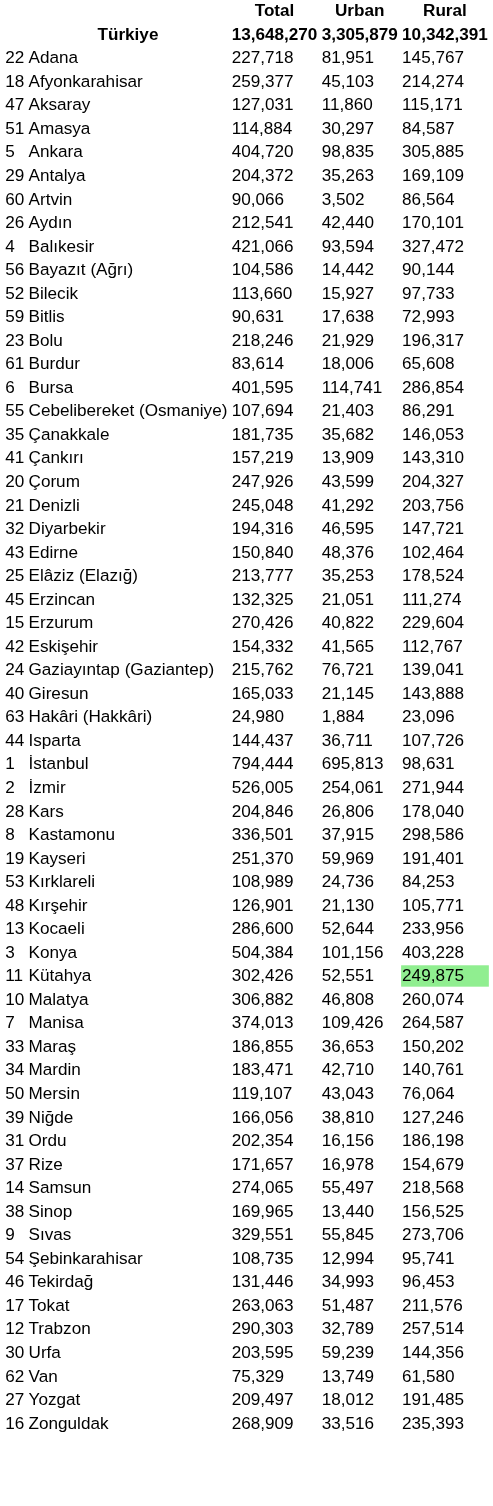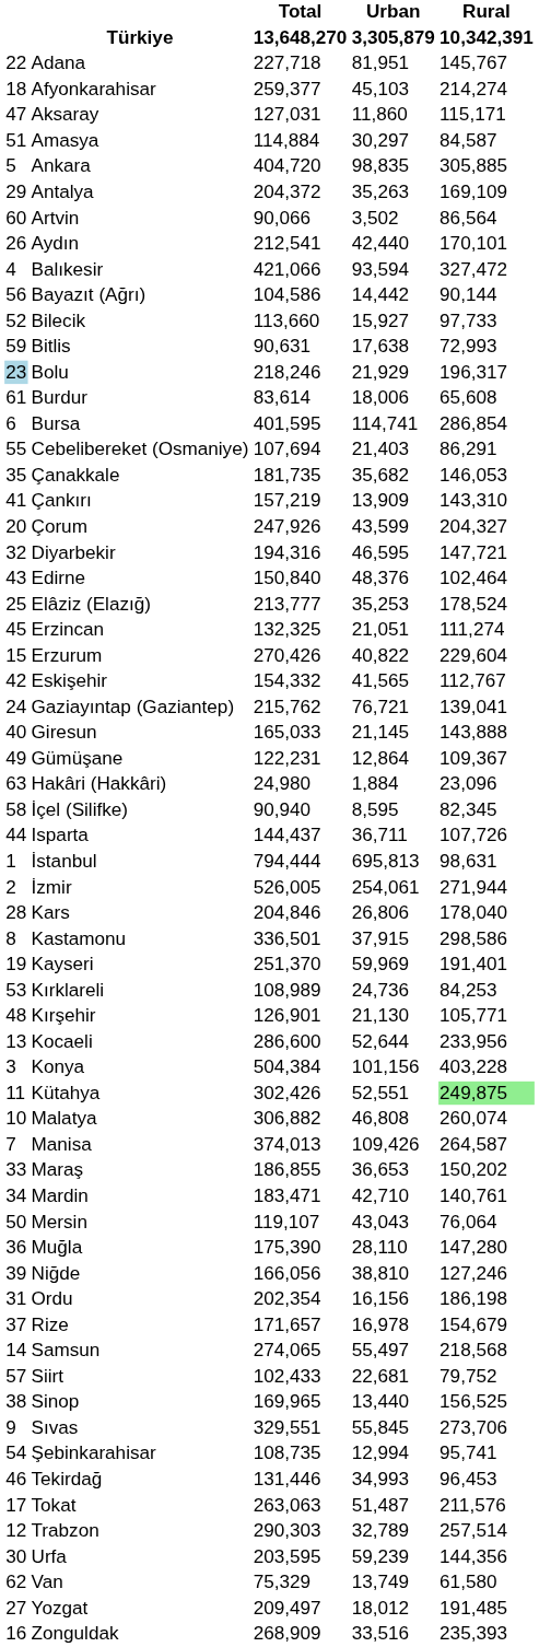Bolu | column 1: no background -> lightblue background
- row: 21 | Denizli | 245,048 | 41,292 | 203,756
+ row: 49 | Gümüşane | 122,231 | 12,864 | 109,367
+ row: 58 | İçel (Silifke) | 90,940 | 8,595 | 82,345
+ row: 36 | Muğla | 175,390 | 28,110 | 147,280
+ row: 57 | Siirt | 102,433 | 22,681 | 79,752
